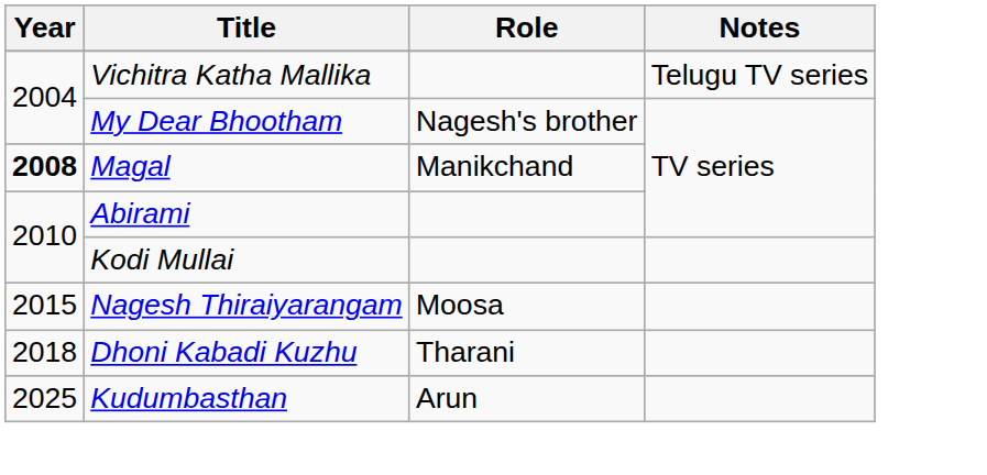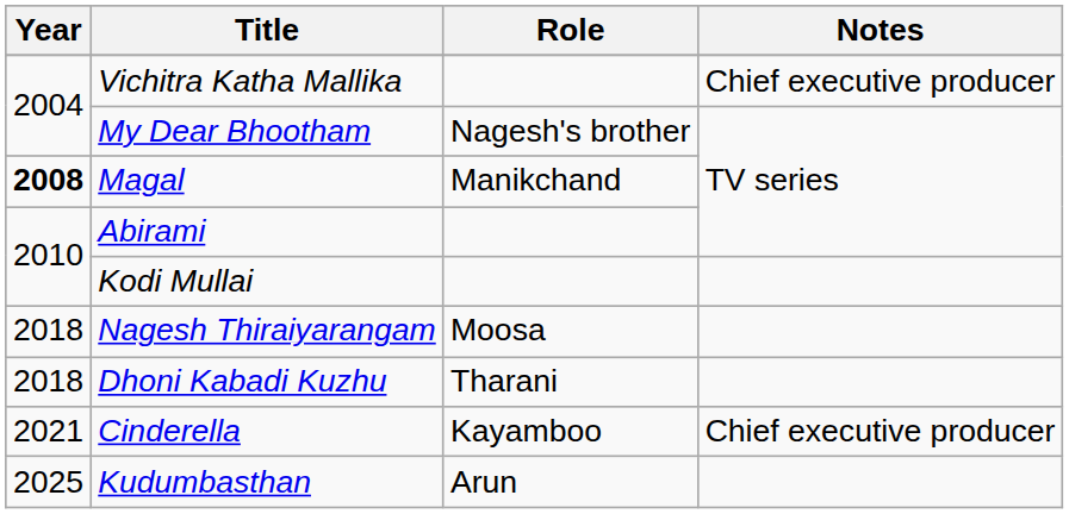Vichitra Katha Mallika | Notes: Telugu TV series -> Chief executive producer
Nagesh Thiraiyarangam | Year: 2015 -> 2018
+ row: 2021 | Cinderella | Kayamboo | Chief executive producer
